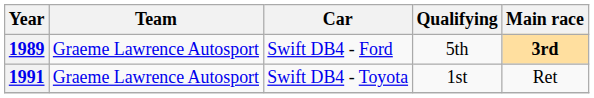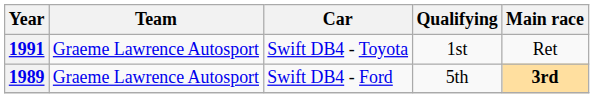rows swapped: 1989 <-> 1991
